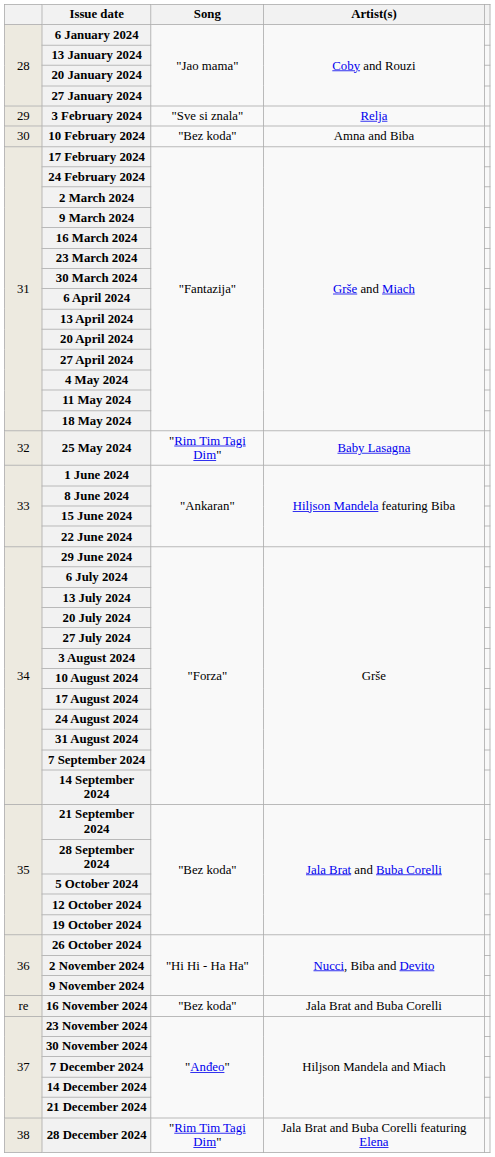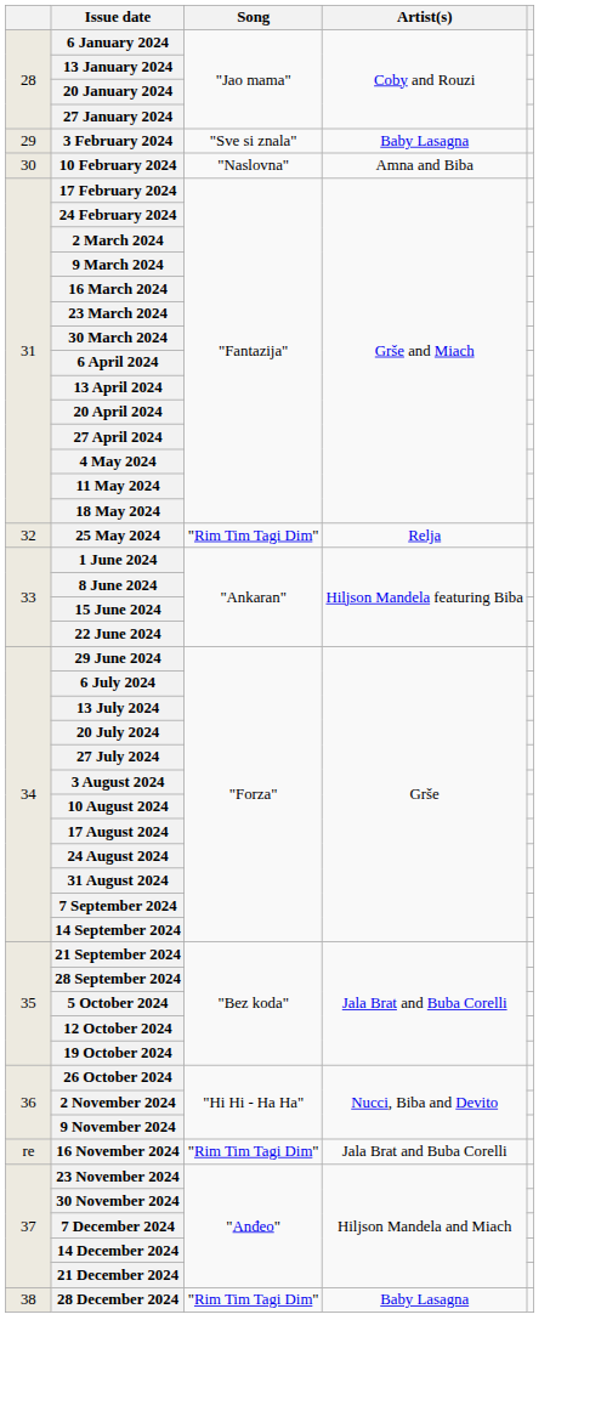3 February 2024 | Artist(s): Relja -> Baby Lasagna
10 February 2024 | Song: "Bez koda" -> "Naslovna"
25 May 2024 | Artist(s): Baby Lasagna -> Relja
16 November 2024 | Song: "Bez koda" -> "Rim Tim Tagi Dim"
28 December 2024 | Artist(s): Jala Brat and Buba Corelli featuring Elena -> Baby Lasagna
